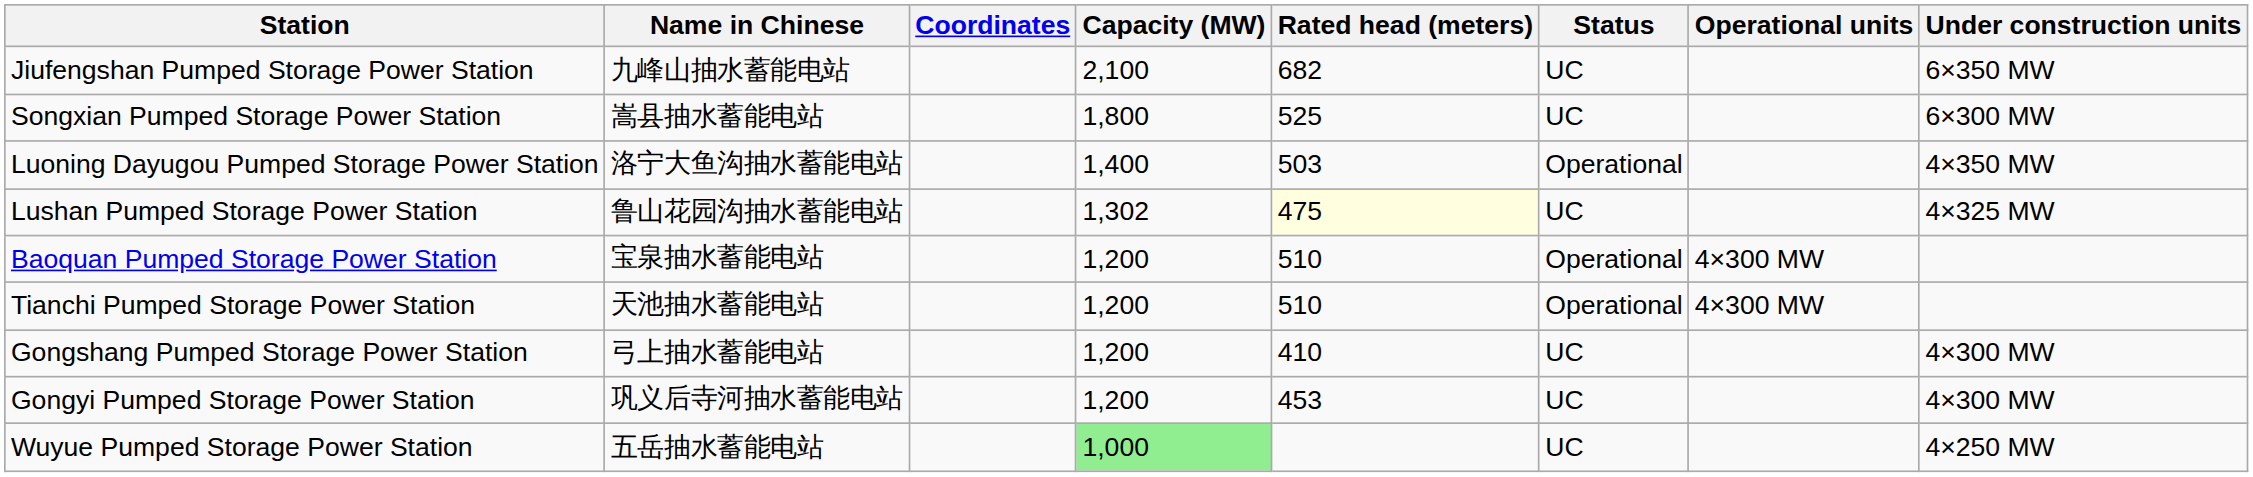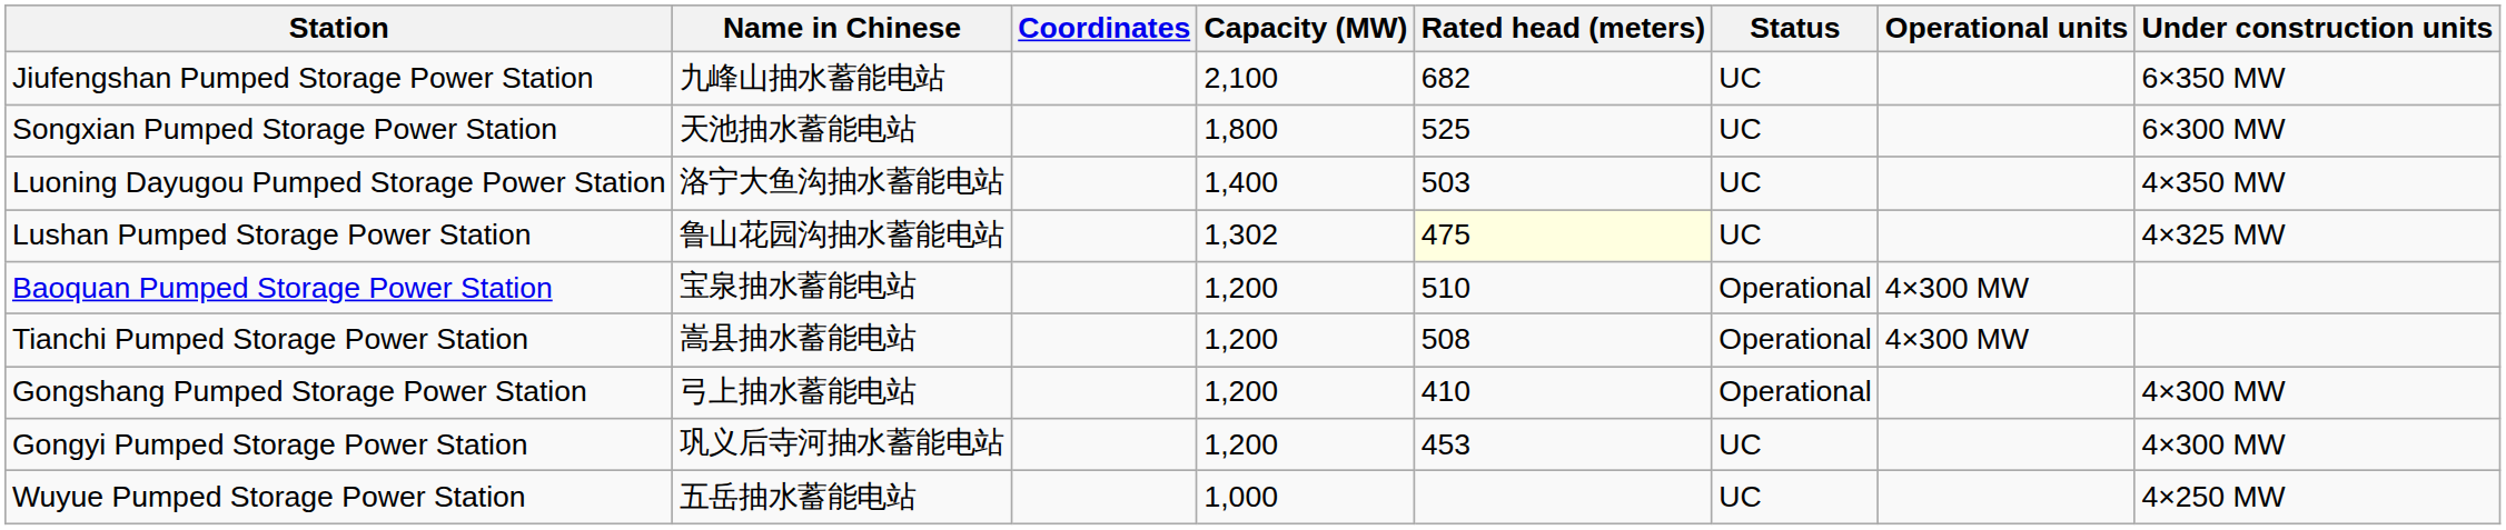Songxian Pumped Storage Power Station | Name in Chinese: 嵩县抽水蓄能电站 -> 天池抽水蓄能电站
Luoning Dayugou Pumped Storage Power Station | Status: Operational -> UC
Tianchi Pumped Storage Power Station | Name in Chinese: 天池抽水蓄能电站 -> 嵩县抽水蓄能电站
Tianchi Pumped Storage Power Station | Rated head (meters): 510 -> 508
Gongshang Pumped Storage Power Station | Status: UC -> Operational
Wuyue Pumped Storage Power Station | Capacity (MW): lightgreen background -> no background
